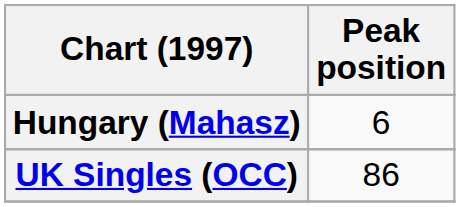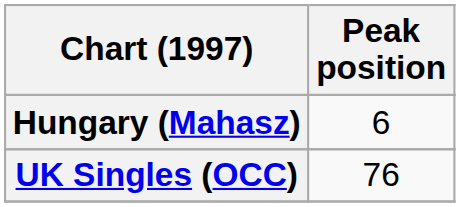UK Singles (OCC) | Peak position: 86 -> 76
